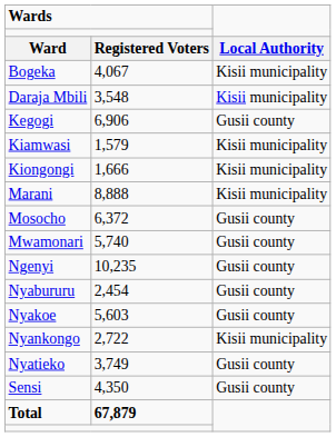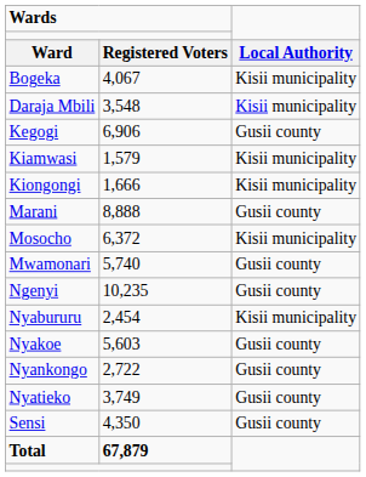Marani | column 3: Kisii municipality -> Gusii county
Mosocho | column 3: Gusii county -> Kisii municipality
Nyabururu | column 3: Gusii county -> Kisii municipality
Nyankongo | column 3: Kisii municipality -> Gusii county
